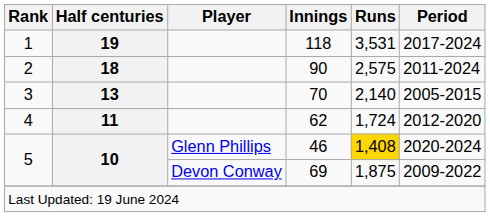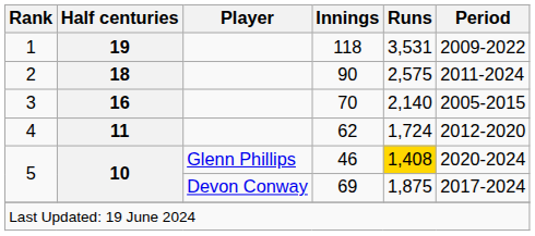118 | Period: 2017-2024 -> 2009-2022
70 | Half centuries: 13 -> 16
69 | Period: 2009-2022 -> 2017-2024
